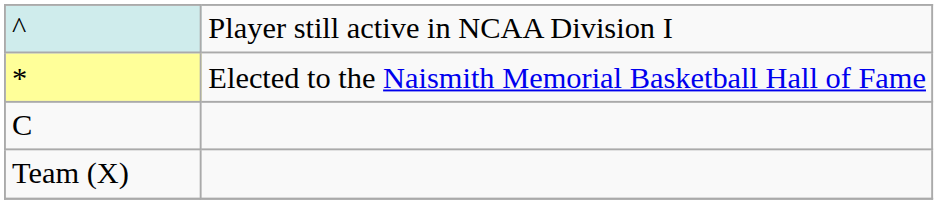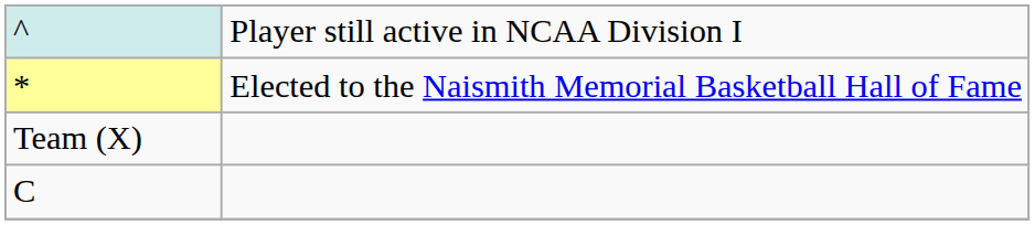rows swapped: C <-> Team (X)
